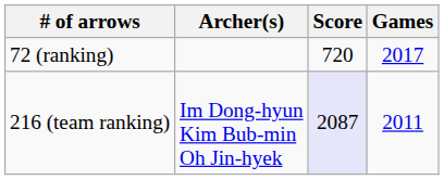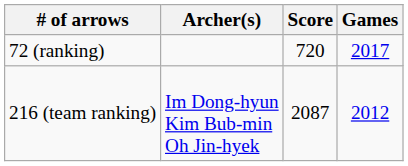216 (team ranking) | Score: lavender background -> no background
216 (team ranking) | Games: 2011 -> 2012
